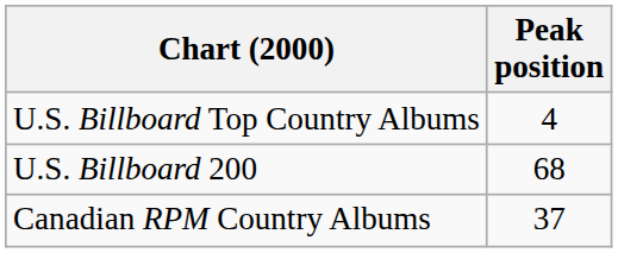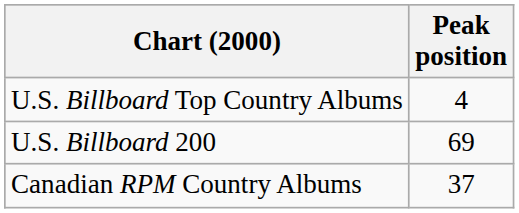U.S. Billboard 200 | Peak position: 68 -> 69
